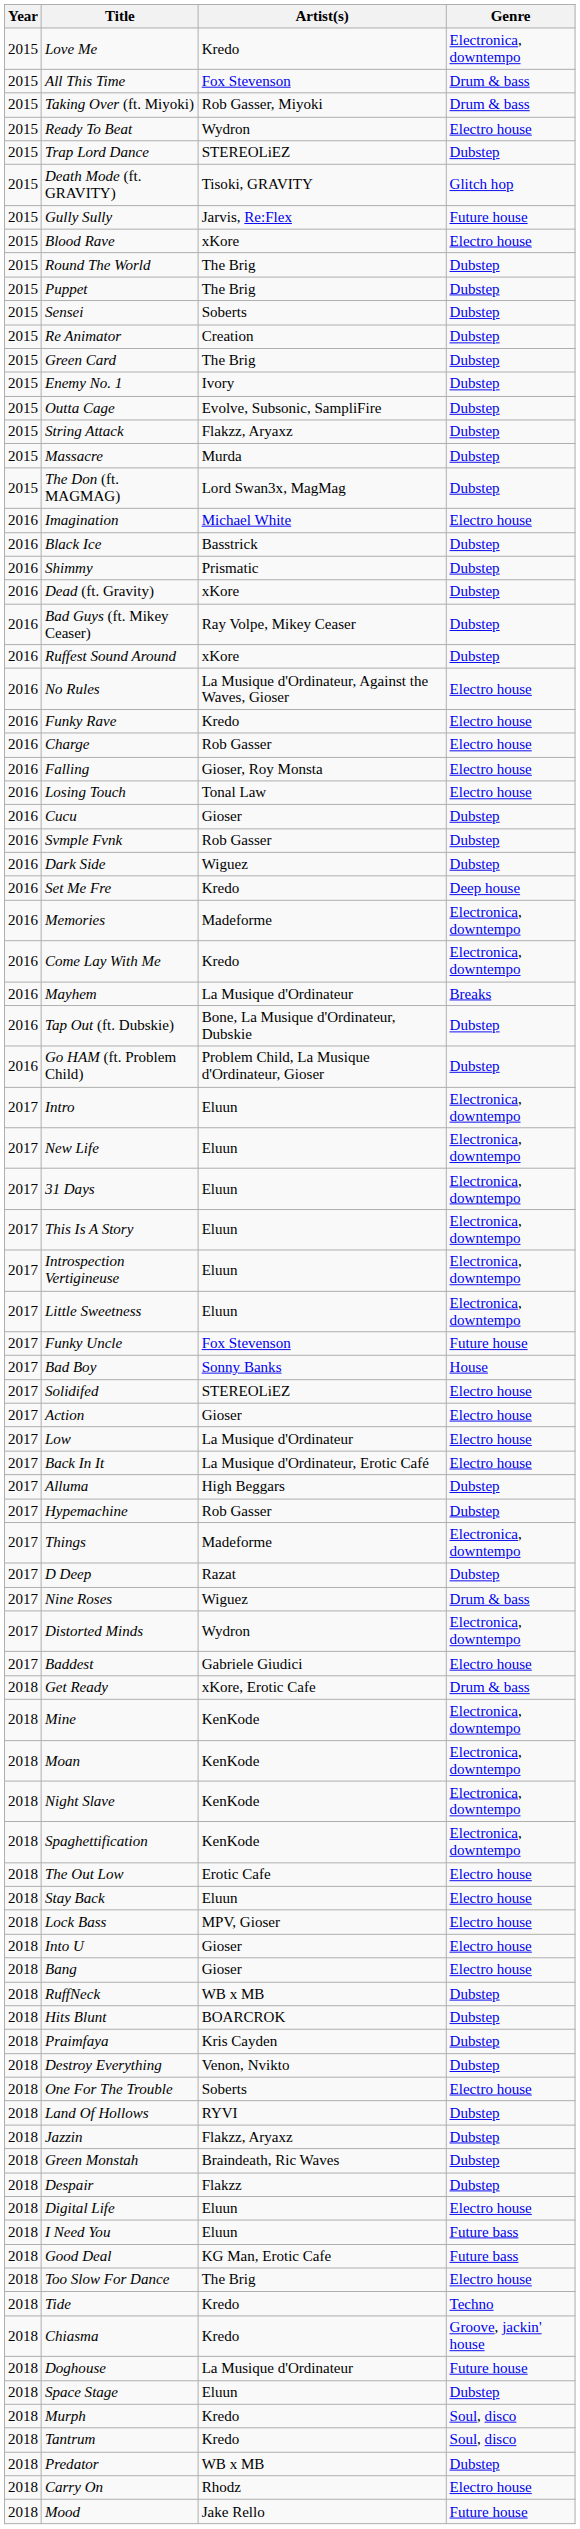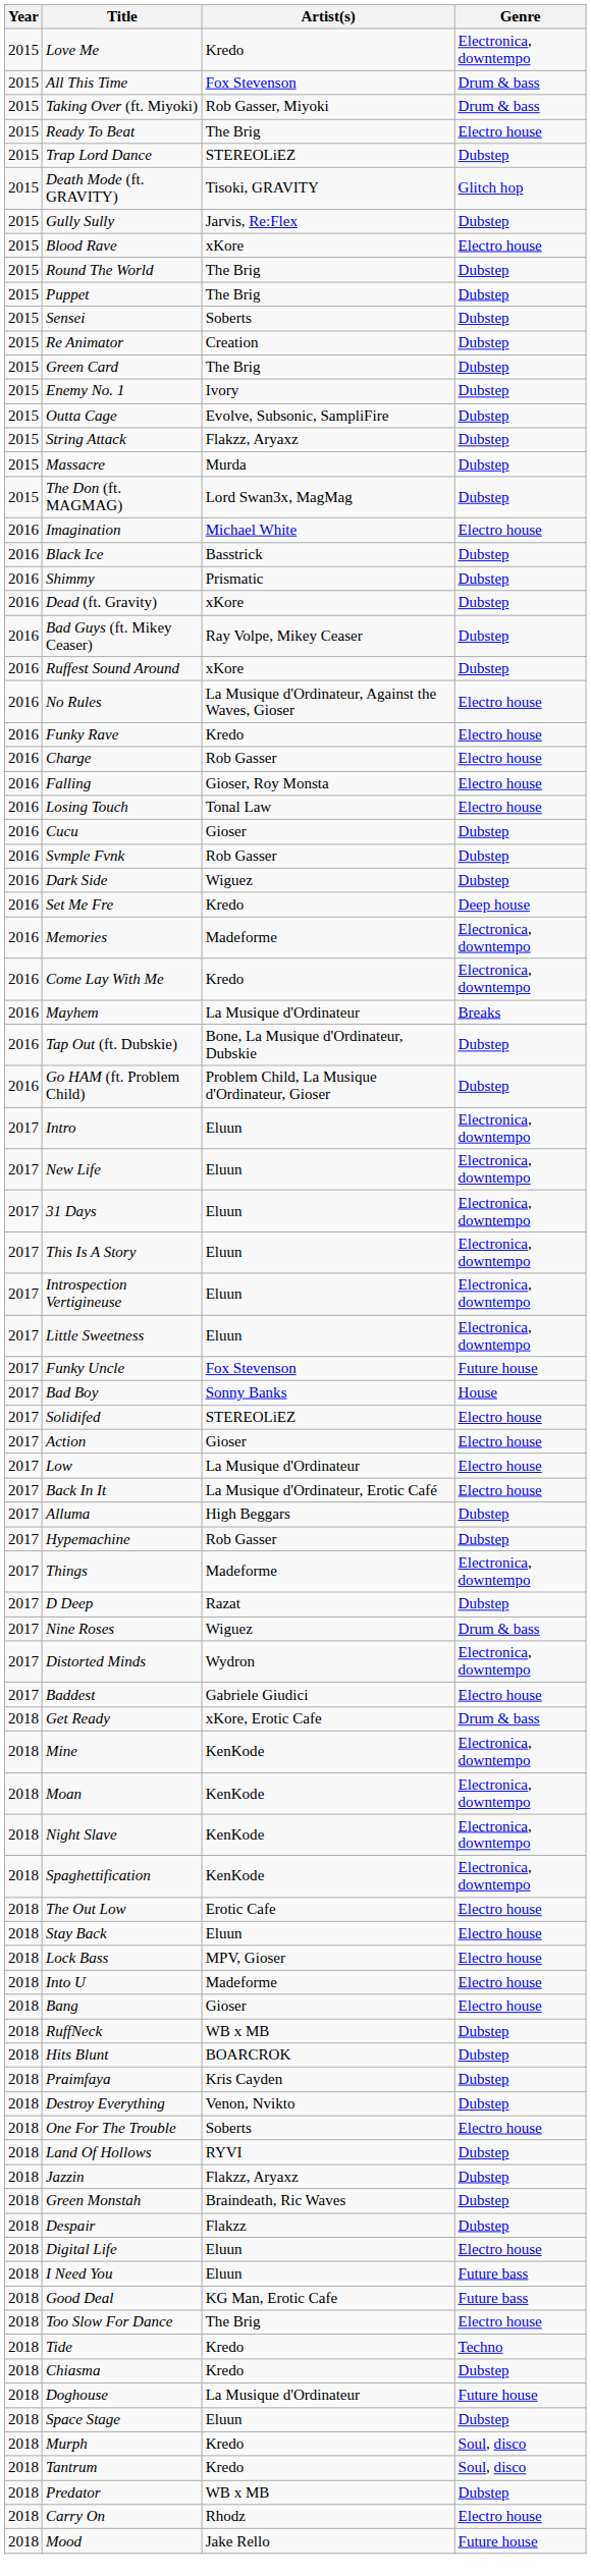Ready To Beat | Artist(s): Wydron -> The Brig
Gully Sully | Genre: Future house -> Dubstep
Into U | Artist(s): Gioser -> Madeforme
Chiasma | Genre: Groove, jackin' house -> Dubstep
